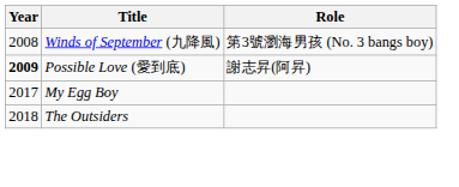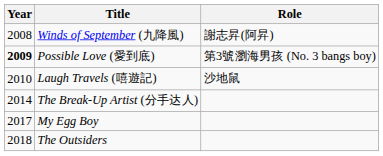Winds of September (九降風) | Role: 第3號瀏海男孩 (No. 3 bangs boy) -> 謝志昇(阿昇)
Possible Love (愛到底) | Role: 謝志昇(阿昇) -> 第3號瀏海男孩 (No. 3 bangs boy)
+ row: 2010 | Laugh Travels (嘻遊記) | 沙地鼠
+ row: 2014 | The Break-Up Artist (分手达人)
